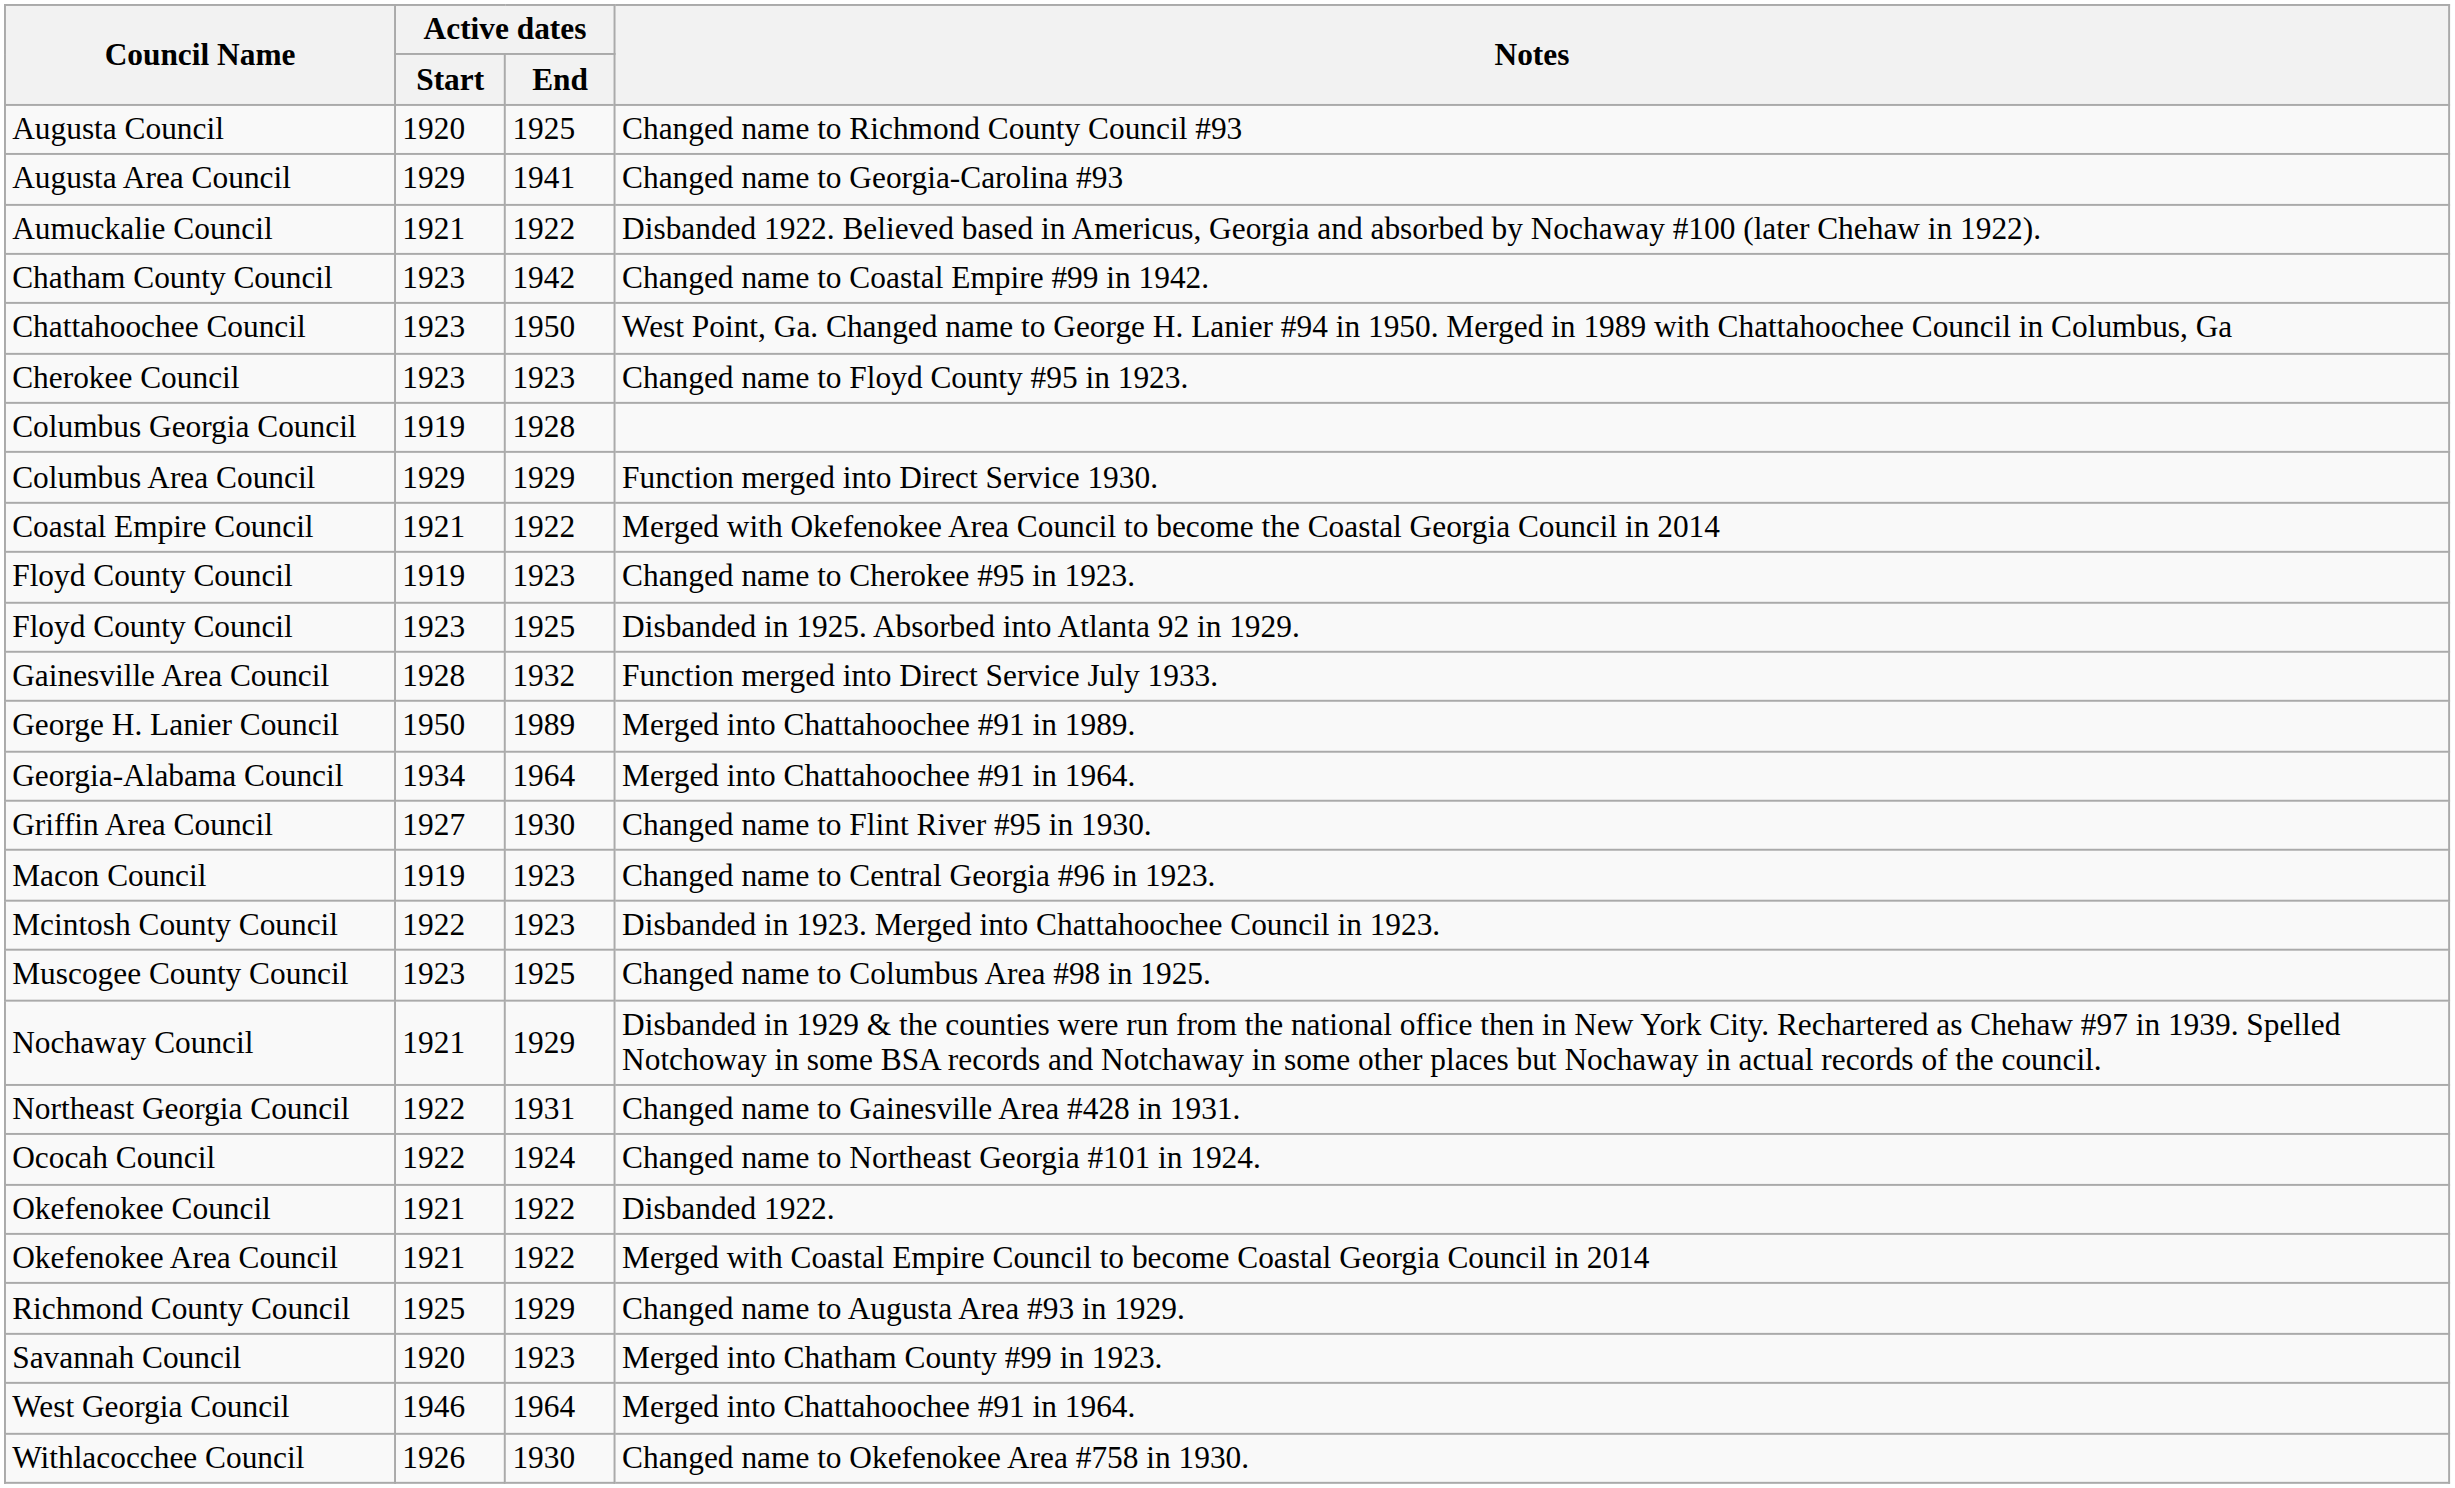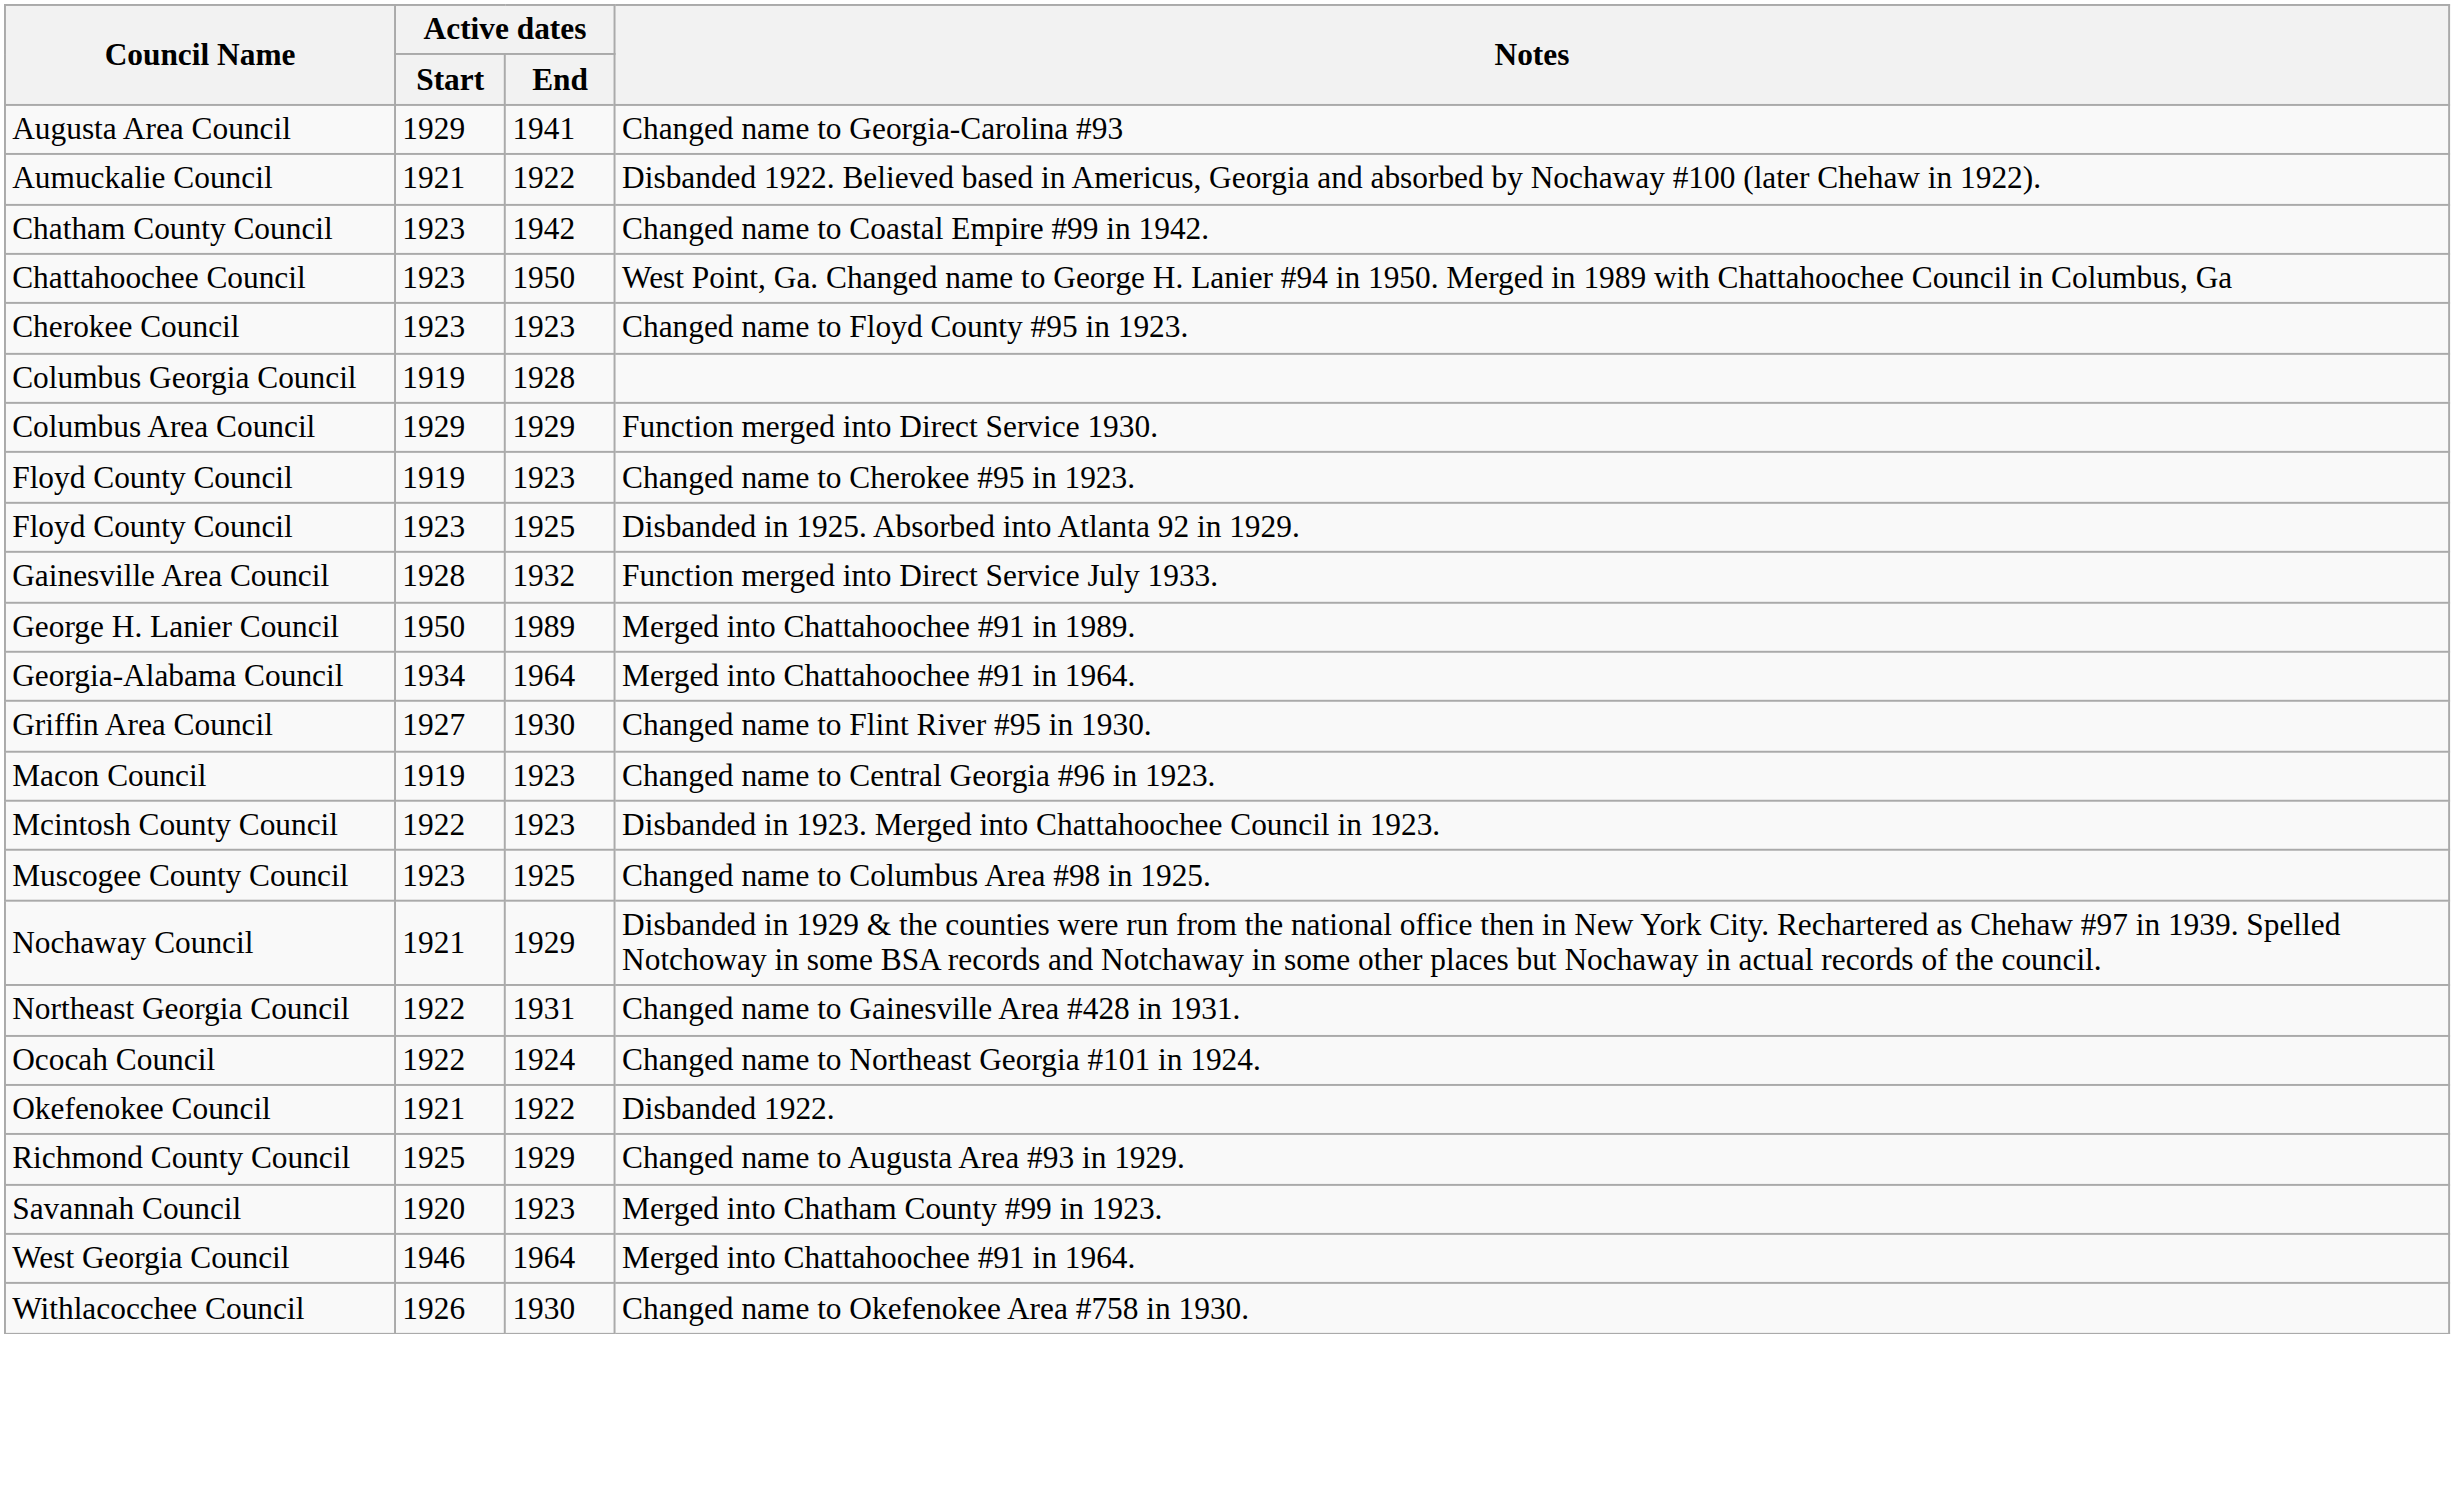- row: Augusta Council | 1920 | 1925 | Changed name to Richmond County Council #93
- row: Coastal Empire Council | 1921 | 1922 | Merged with Okefenokee Area Council to become the Coastal Georgia Council in 2014
- row: Okefenokee Area Council | 1921 | 1922 | Merged with Coastal Empire Council to become Coastal Georgia Council in 2014
